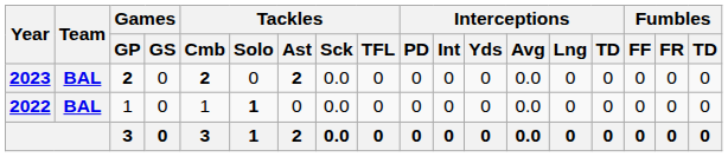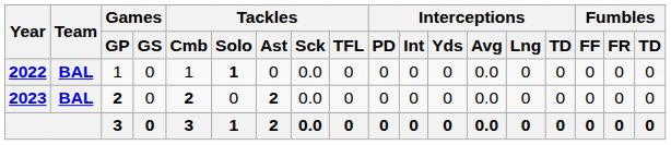rows swapped: 2022 <-> 2023
